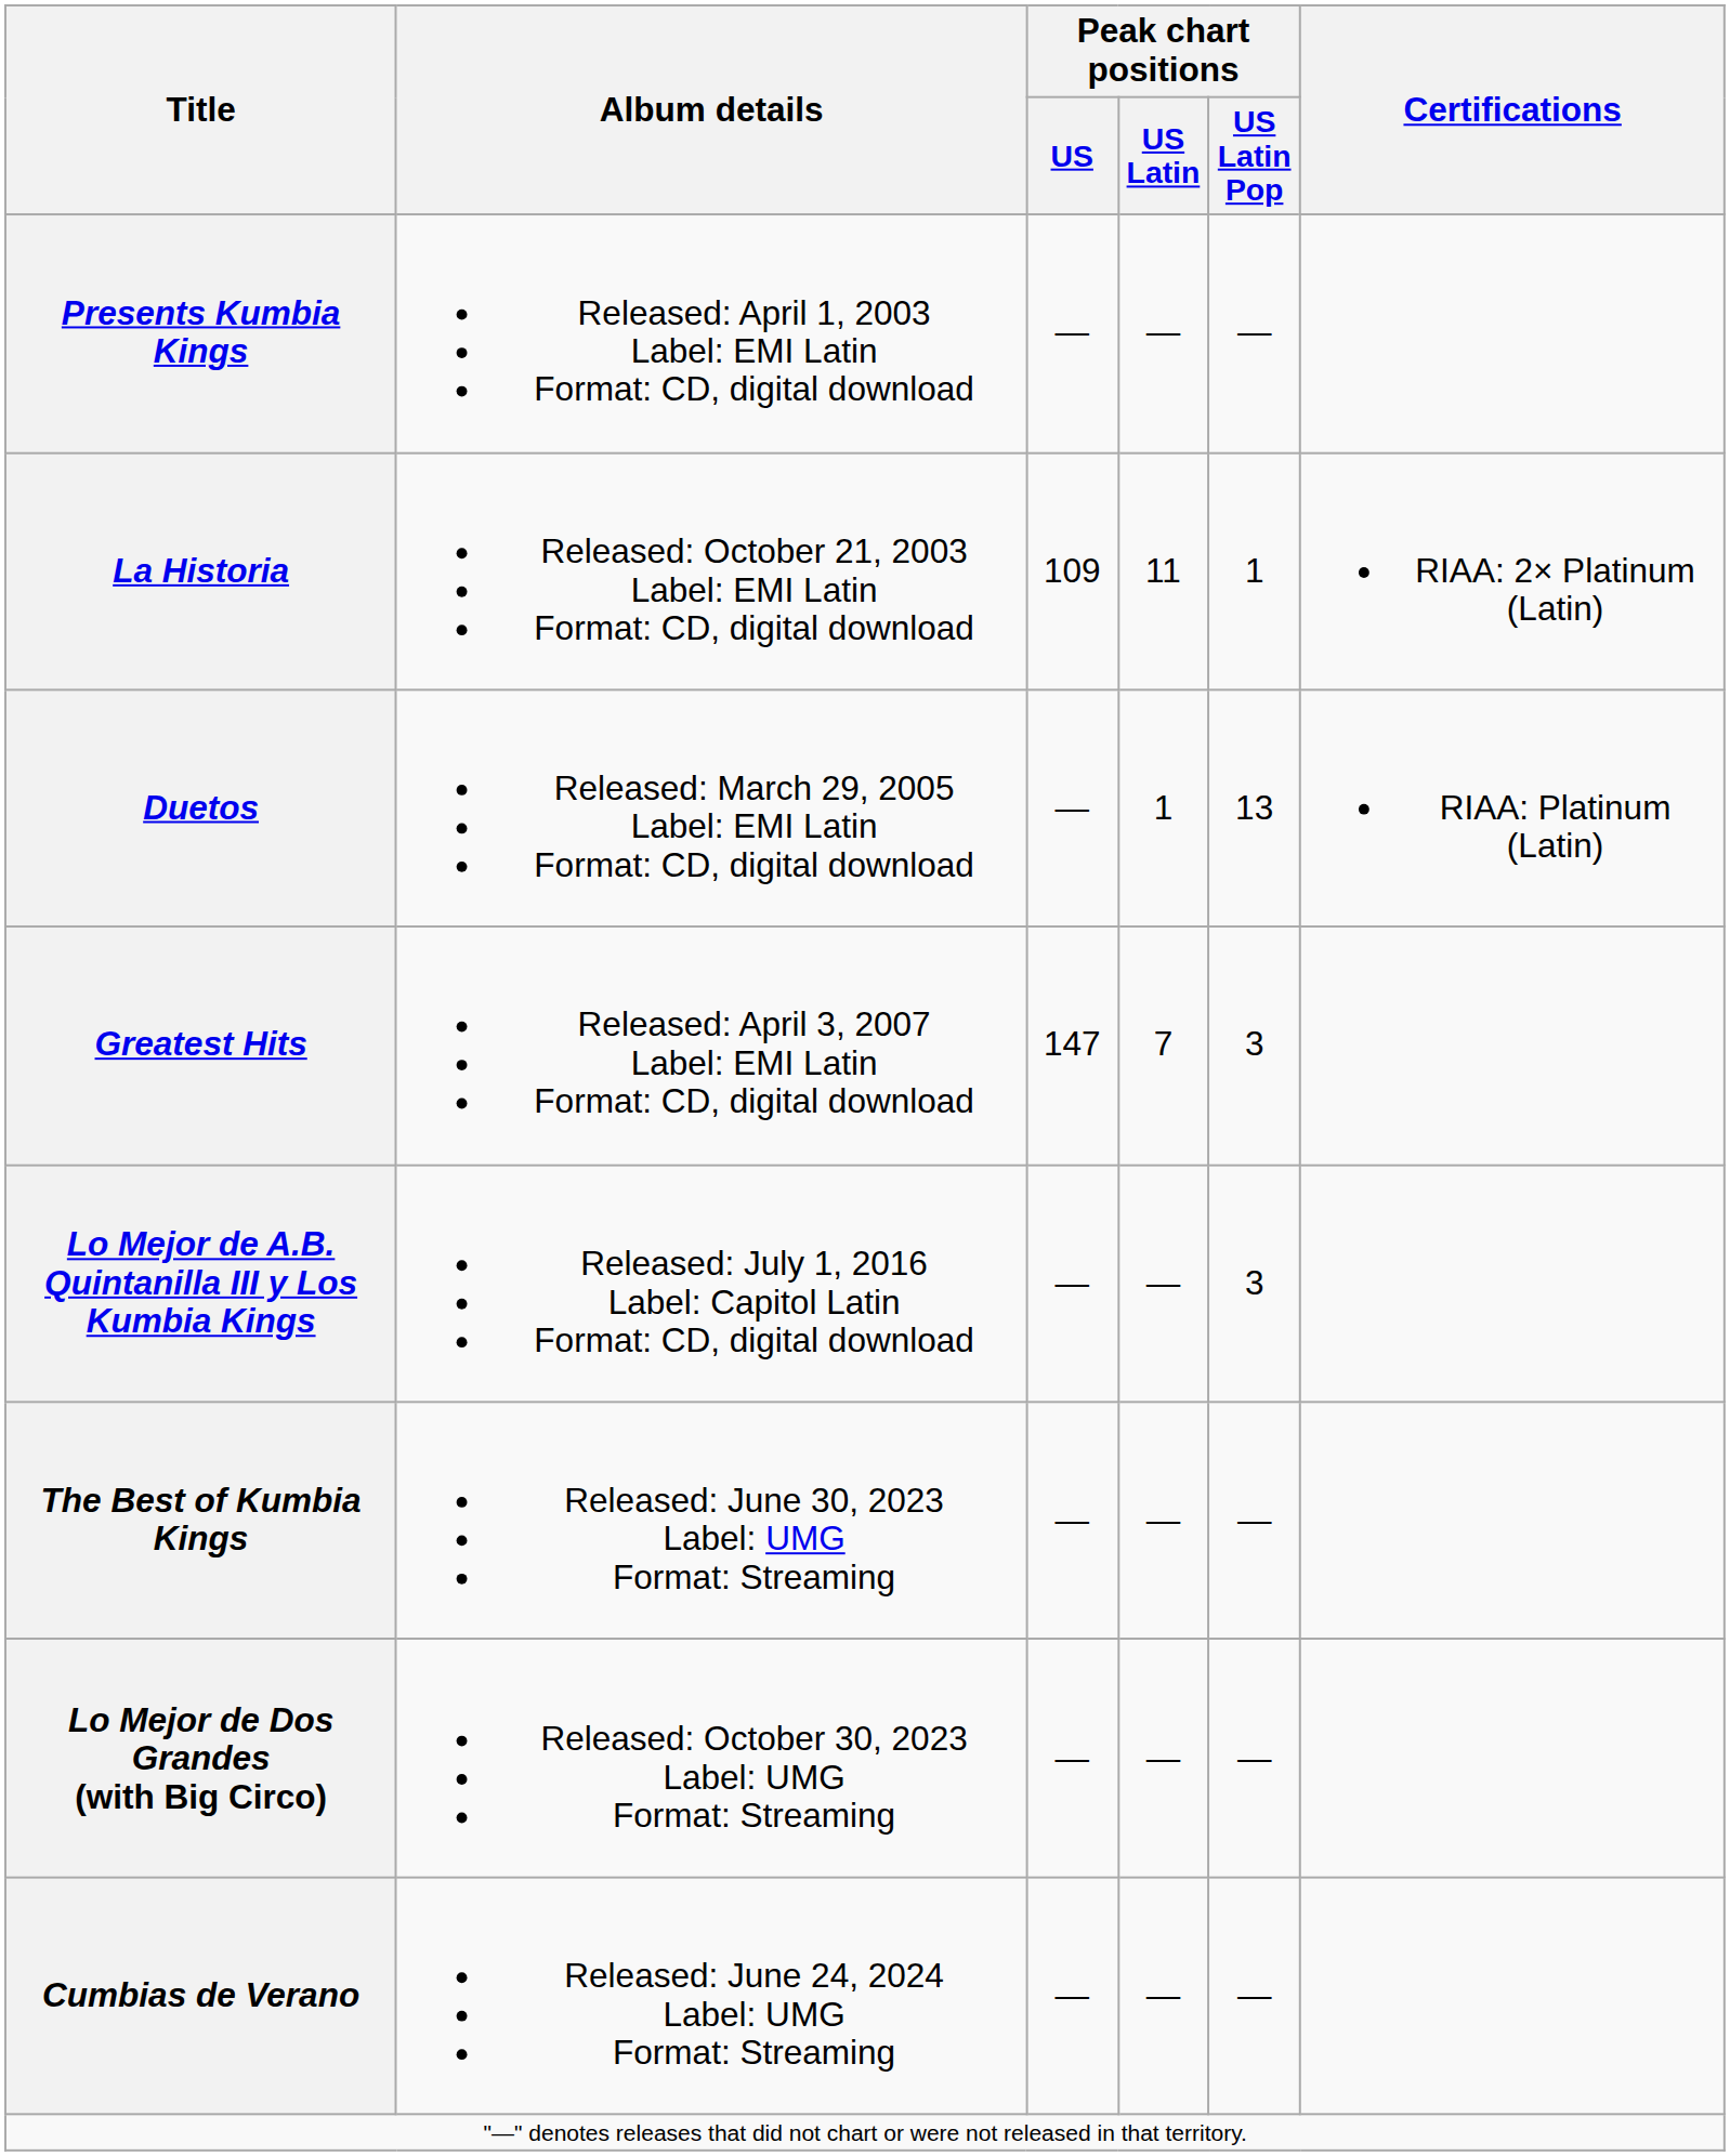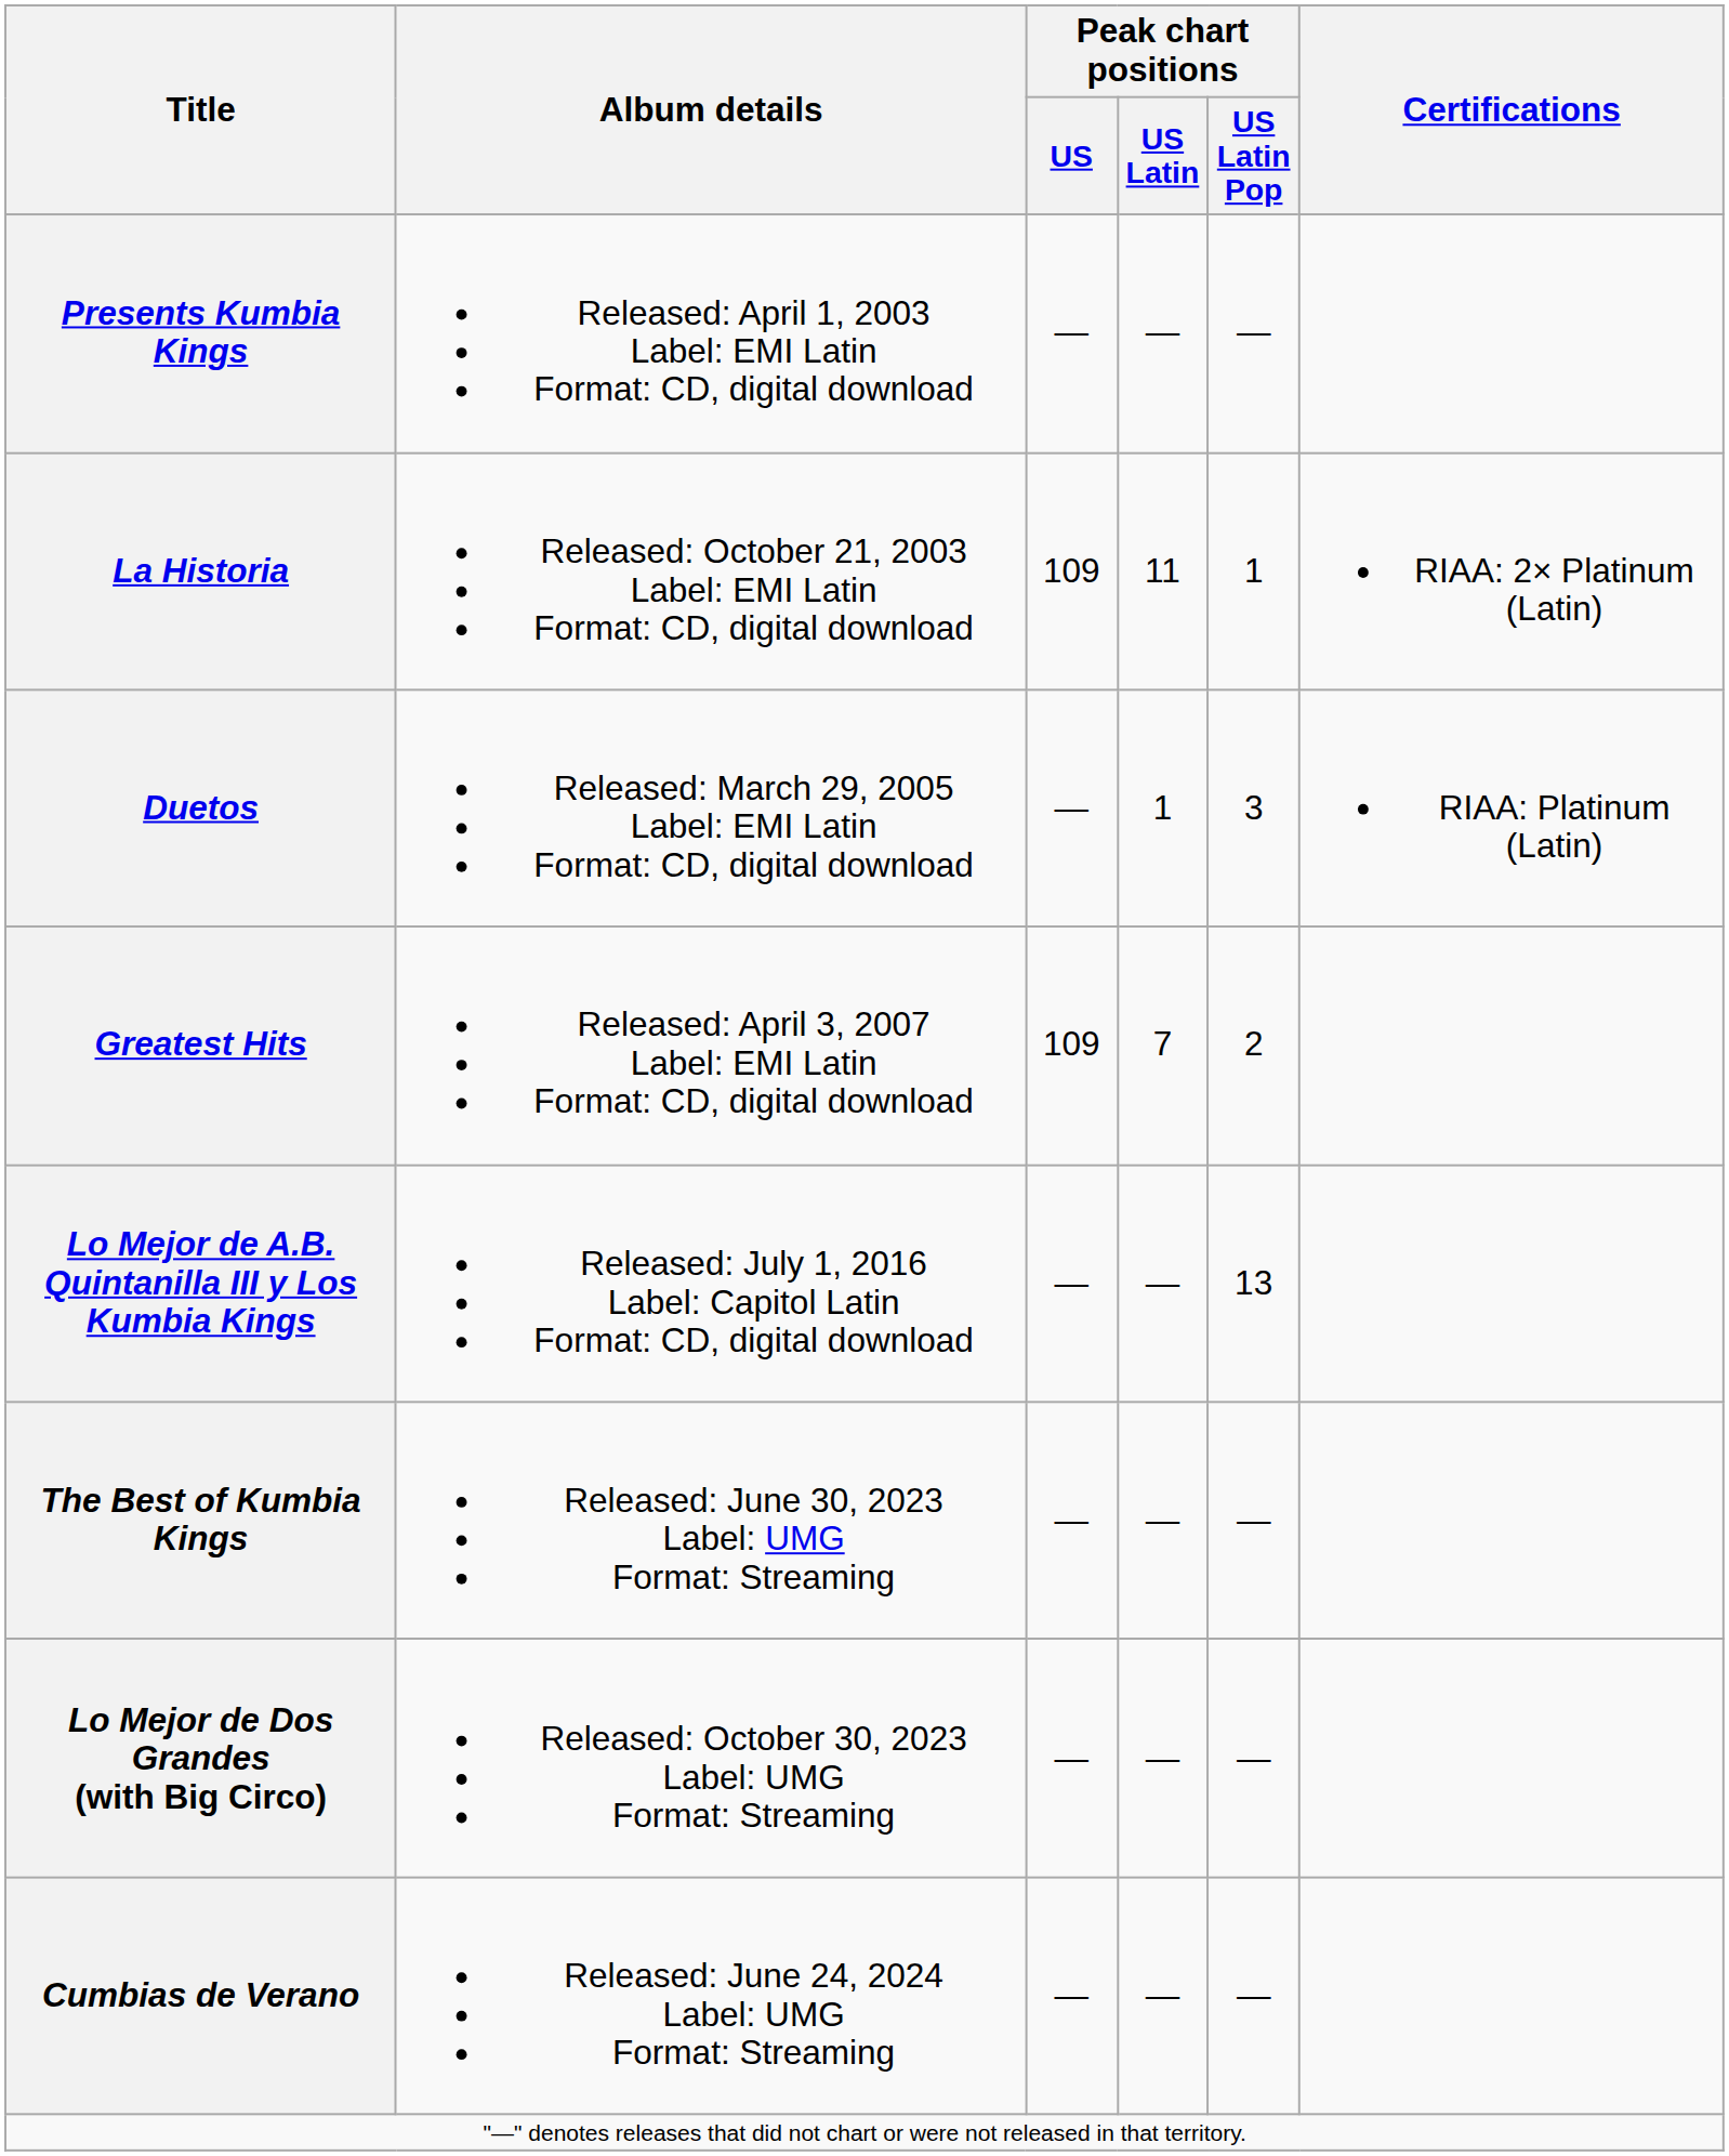Duetos | Peak chart positions / US Latin Pop: 13 -> 3
Greatest Hits | Peak chart positions / US: 147 -> 109
Greatest Hits | Peak chart positions / US Latin Pop: 3 -> 2
Lo Mejor de A.B. Quintanilla III y Los Kumbia Kings | Peak chart positions / US Latin Pop: 3 -> 13
